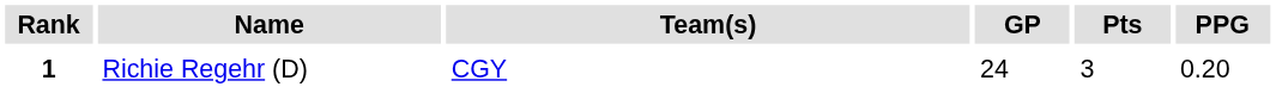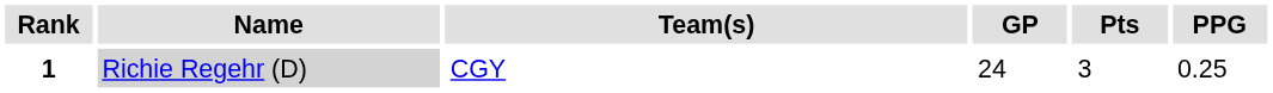1 | Name: no background -> lightgrey background
1 | PPG: 0.20 -> 0.25
